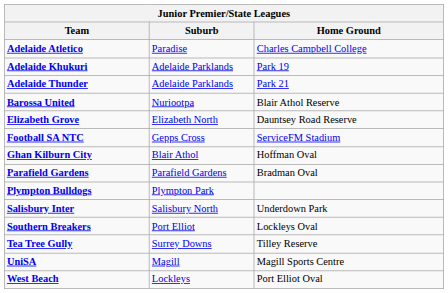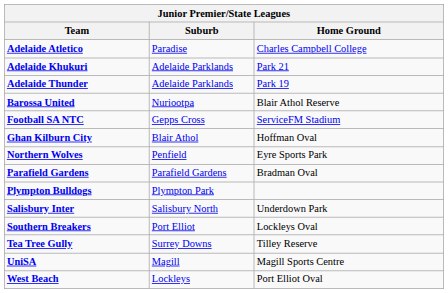Adelaide Khukuri | Home Ground: Park 19 -> Park 21
Adelaide Thunder | Home Ground: Park 21 -> Park 19
- row: Elizabeth Grove | Elizabeth North | Dauntsey Road Reserve
+ row: Northern Wolves | Penfield | Eyre Sports Park
